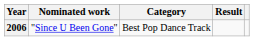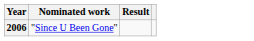- column: Category | Best Pop Dance Track
